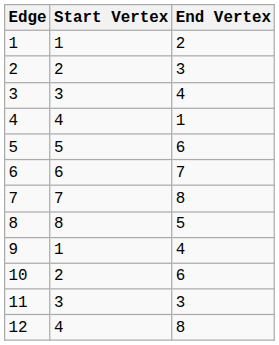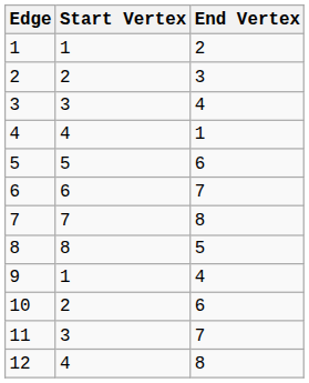11 | End Vertex: 3 -> 7
